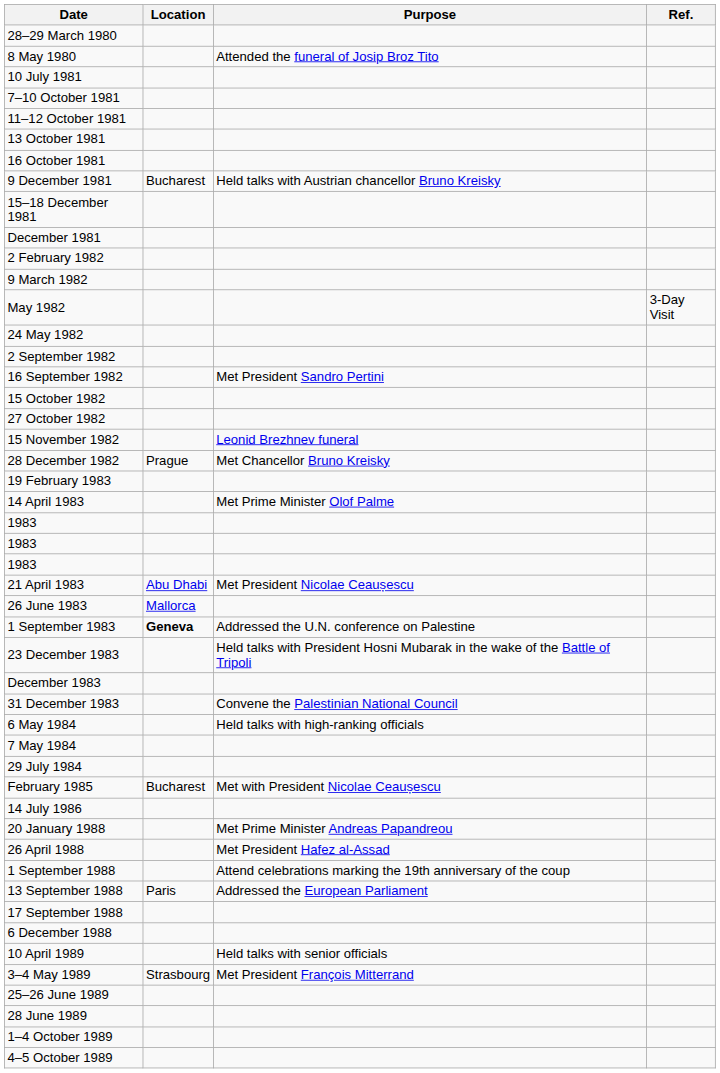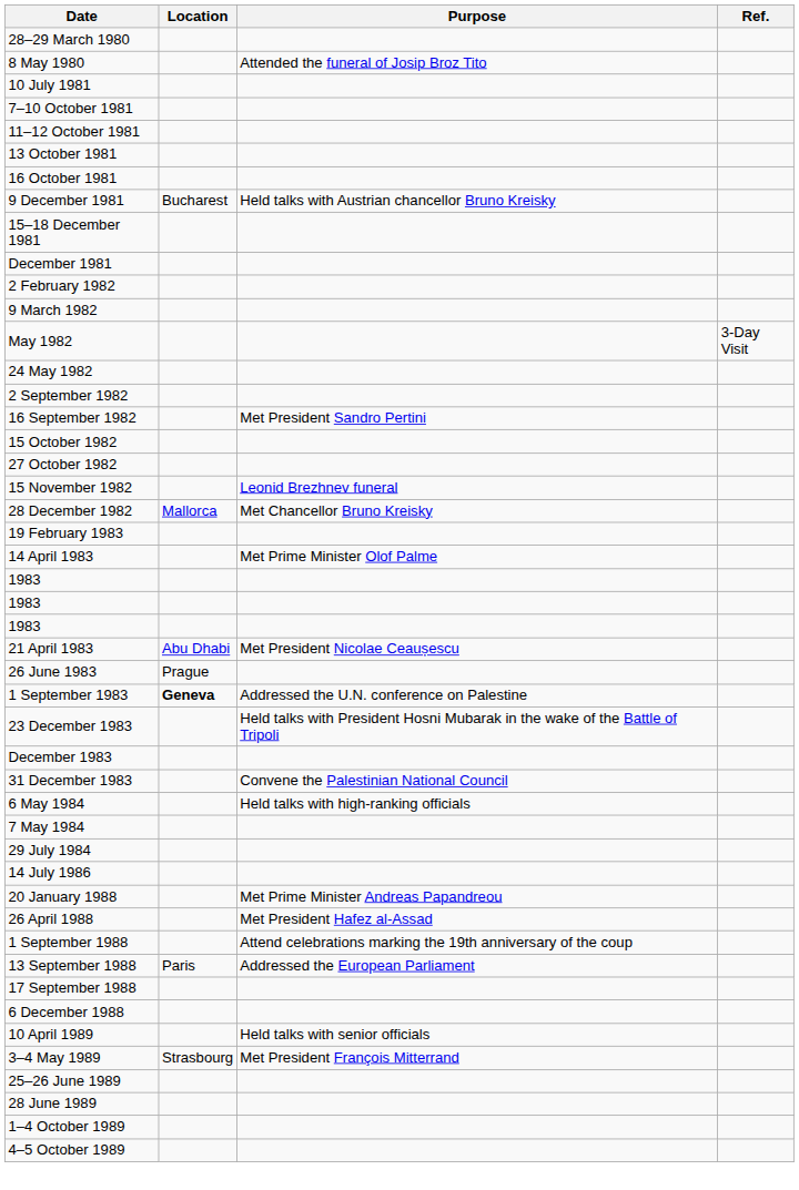28 December 1982 | Location: Prague -> Mallorca
26 June 1983 | Location: Mallorca -> Prague
- row: February 1985 | Bucharest | Met with President Nicolae Ceaușescu
